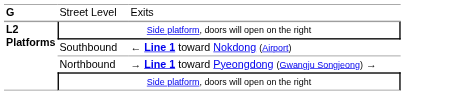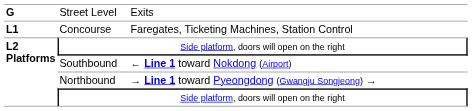+ row: L1 | Concourse | Faregates, Ticketing Machines, Station Control
